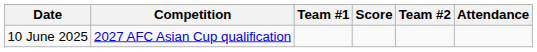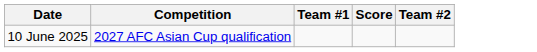- column: Attendance
